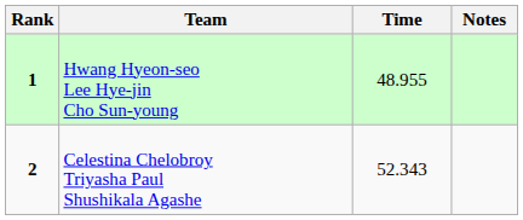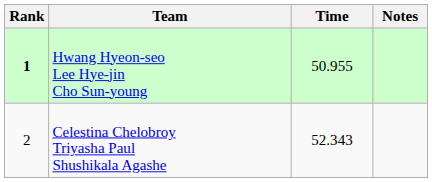Hwang Hyeon-seo Lee Hye-jin Cho Sun-young | Time: 48.955 -> 50.955
Celestina Chelobroy Triyasha Paul Shushikala Agashe | Rank: bold -> normal
